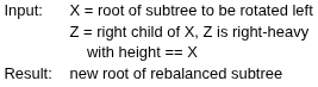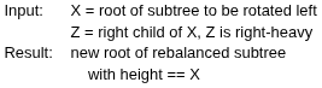rows swapped: with height == X <-> new root of rebalanced subtree
